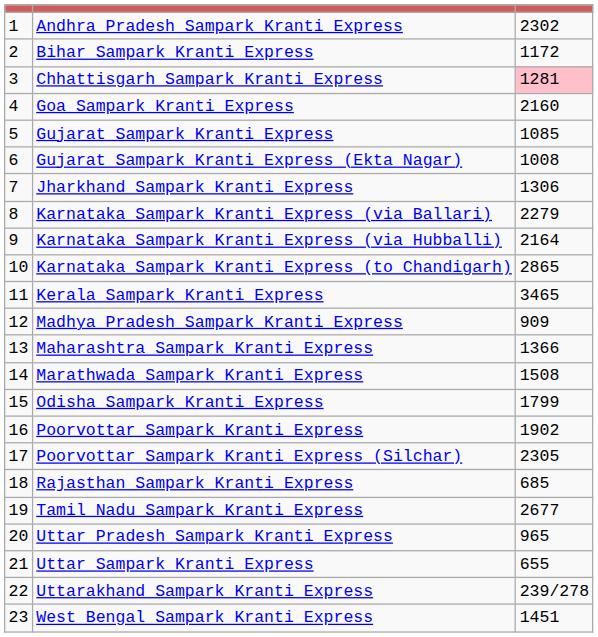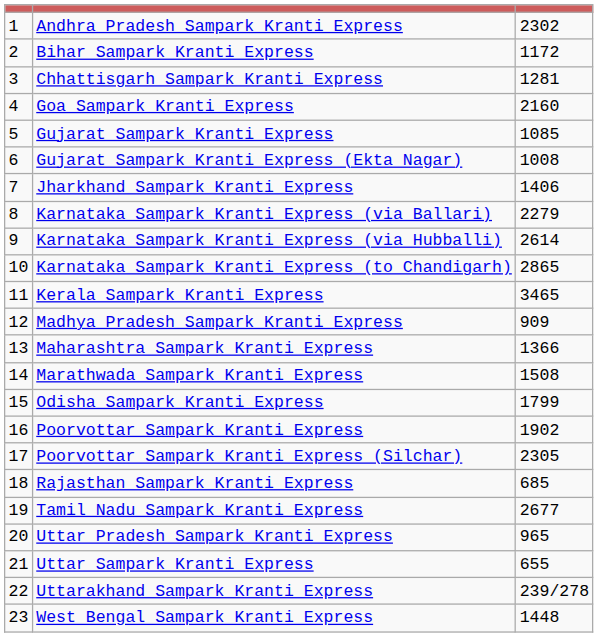Chhattisgarh Sampark Kranti Express | column 3: pink background -> no background
Jharkhand Sampark Kranti Express | column 3: 1306 -> 1406
Karnataka Sampark Kranti Express (via Hubballi) | column 3: 2164 -> 2614
West Bengal Sampark Kranti Express | column 3: 1451 -> 1448
